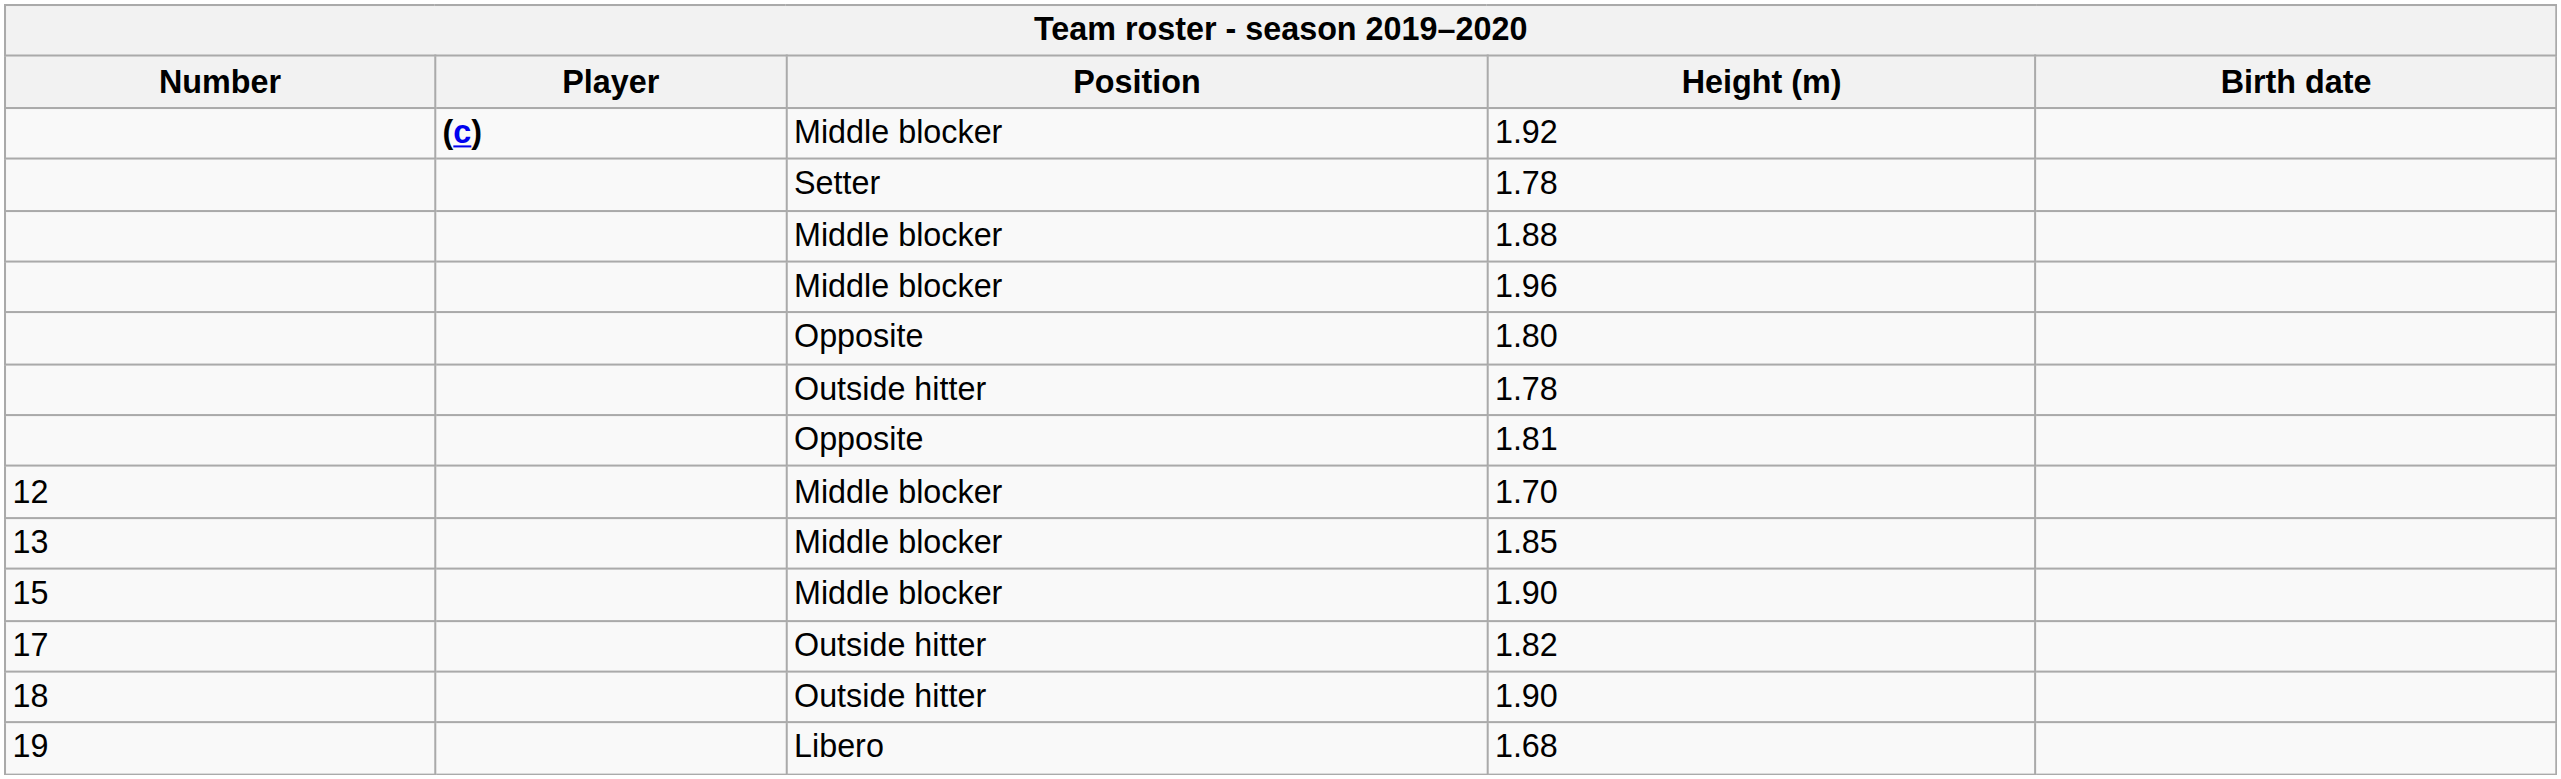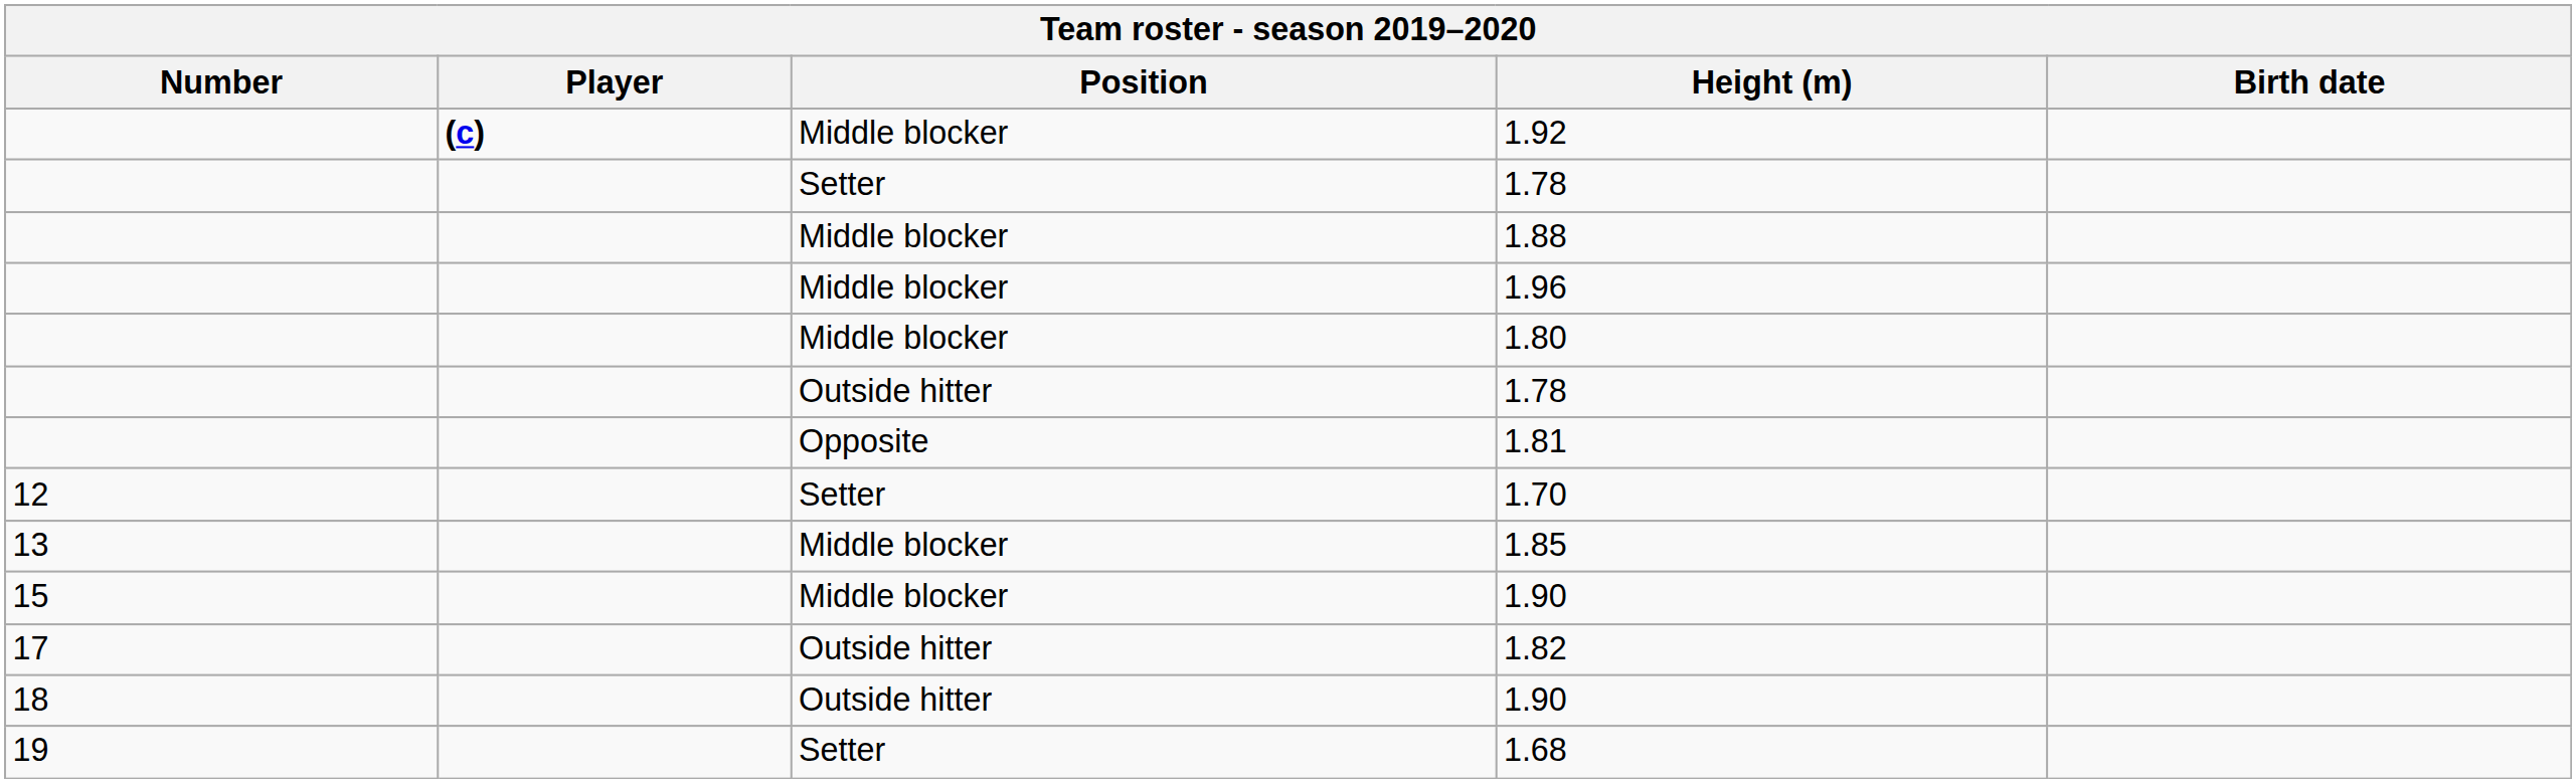1.80 | Position: Opposite -> Middle blocker
1.70 | Position: Middle blocker -> Setter
1.68 | Position: Libero -> Setter
